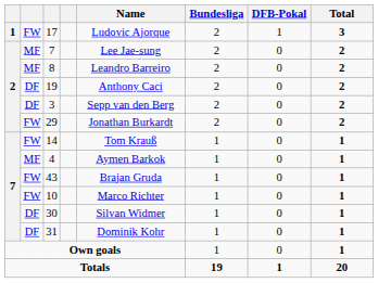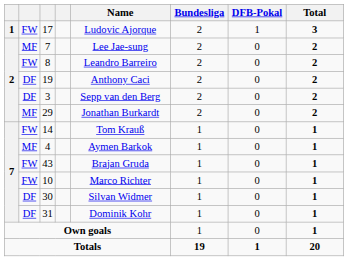8 | column 2: MF -> FW
29 | column 2: FW -> MF
